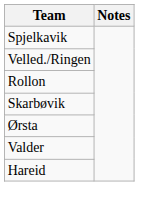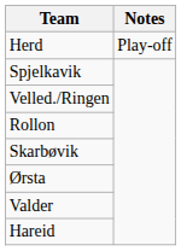+ row: Herd | Play-off
